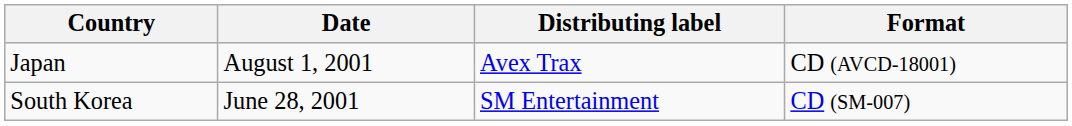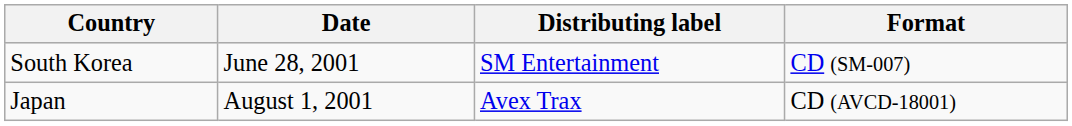rows swapped: South Korea <-> Japan
